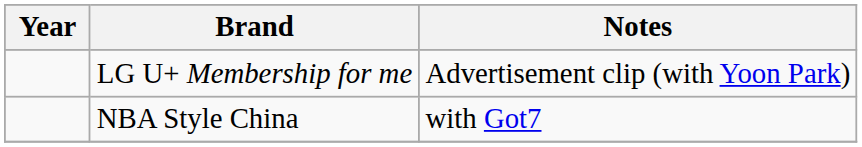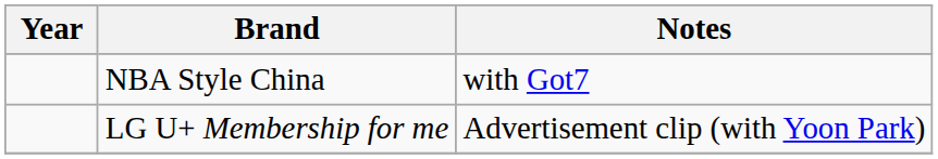rows swapped: LG U+ Membership for me <-> NBA Style China
